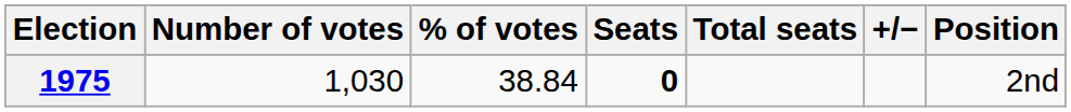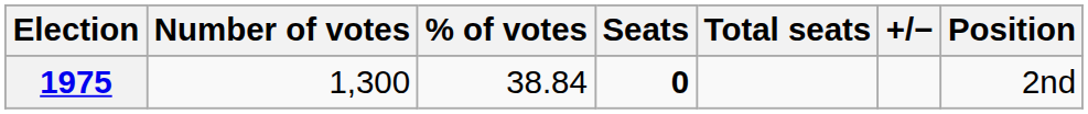1975 | Number of votes: 1,030 -> 1,300
